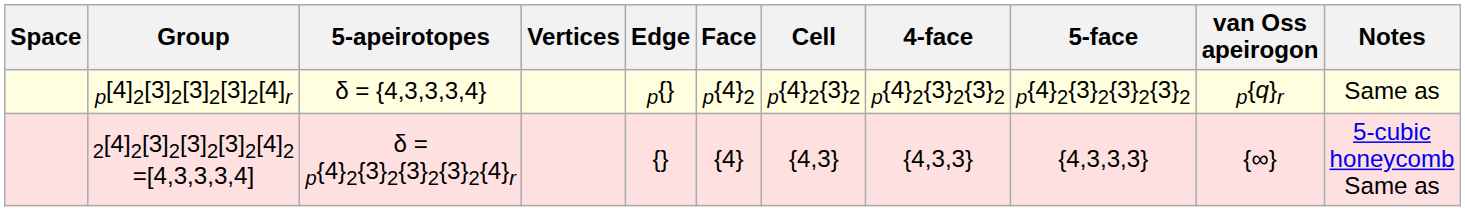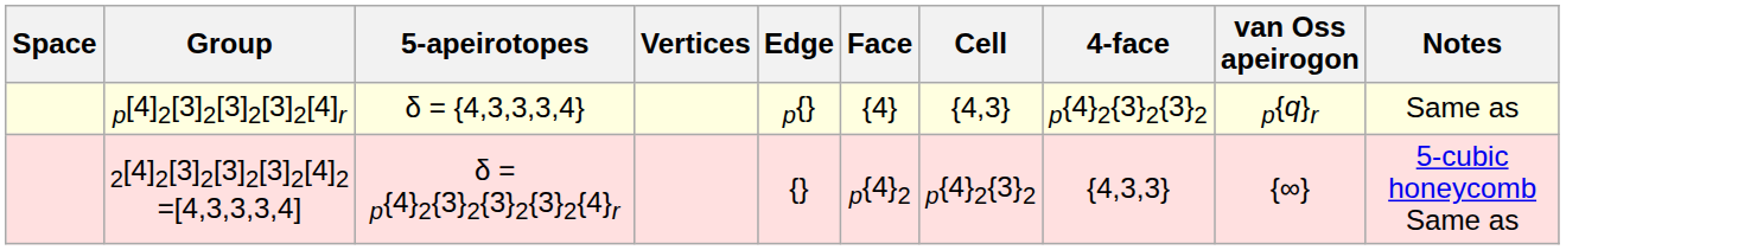- column: 5-face | p{4}2{3}2{3}2{3}2 | {4,3,3,3}
p[4]2[3]2[3]2[3]2[4]r | Face: p{4}2 -> {4}
p[4]2[3]2[3]2[3]2[4]r | Cell: p{4}2{3}2 -> {4,3}
2[4]2[3]2[3]2[3]2[4]2 =[4,3,3,3,4] | Face: {4} -> p{4}2
2[4]2[3]2[3]2[3]2[4]2 =[4,3,3,3,4] | Cell: {4,3} -> p{4}2{3}2
